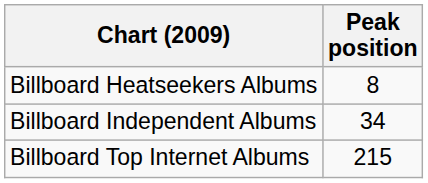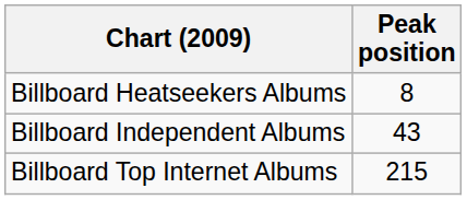Billboard Independent Albums | Peak position: 34 -> 43
